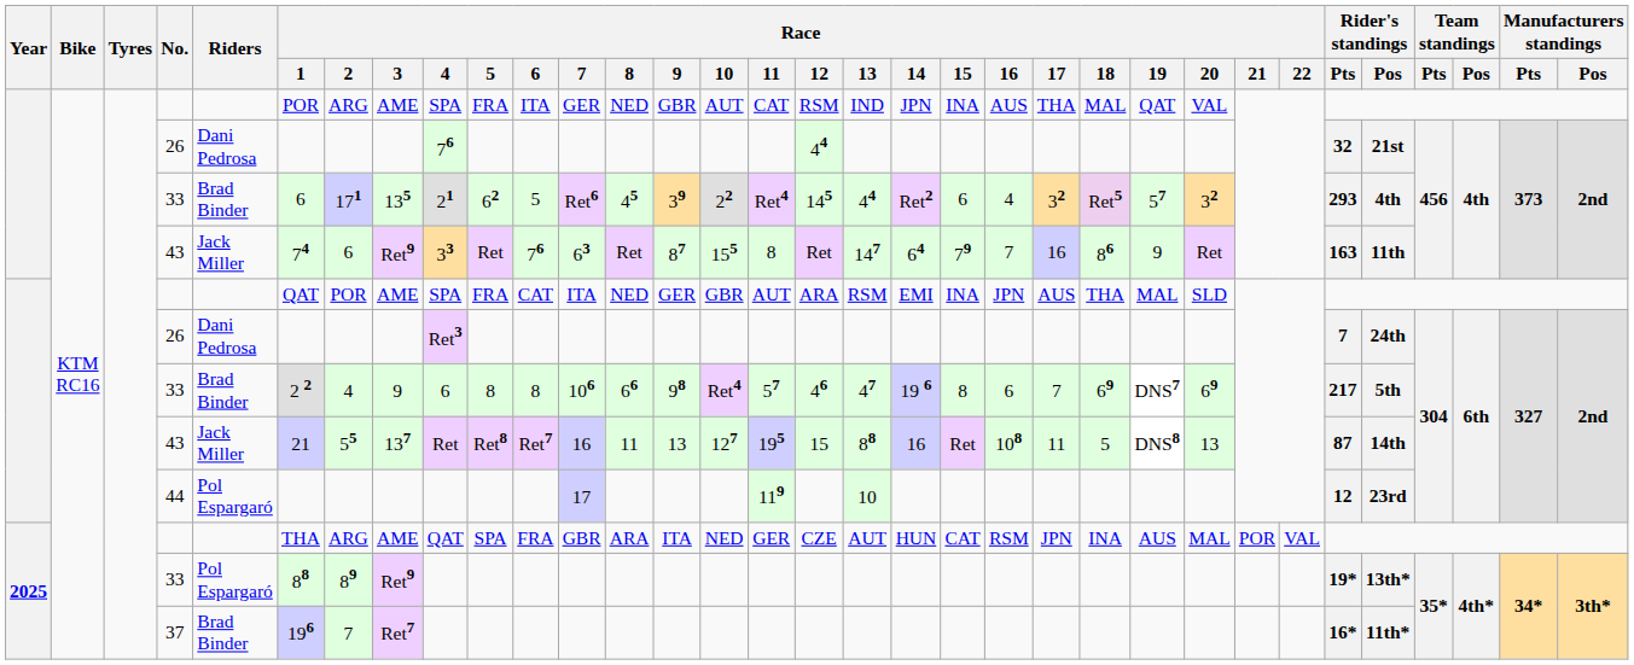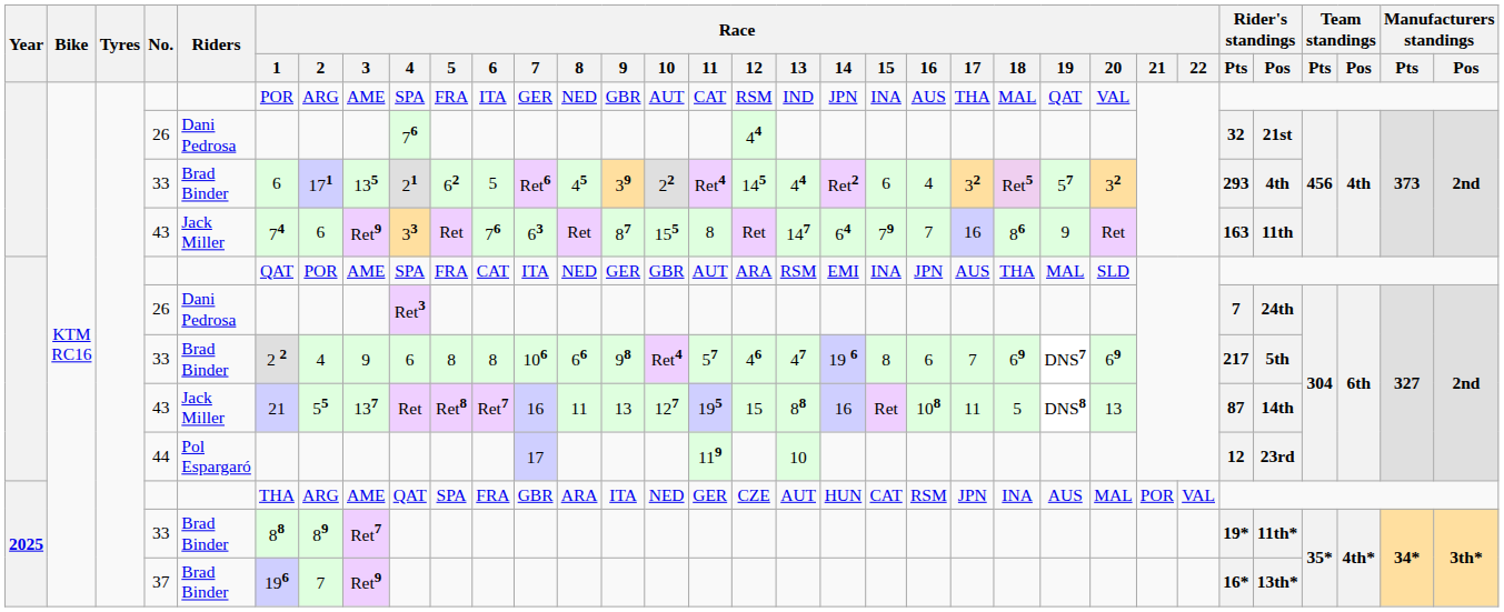2025 / 33 | Riders: Pol Espargaró -> Brad Binder
2025 / 33 | Race / 3: Ret9 -> Ret7
2025 / 33 | Rider's standings / Pos: 13th* -> 11th*
37 | Race / 3: Ret7 -> Ret9
37 | Rider's standings / Pos: 11th* -> 13th*
